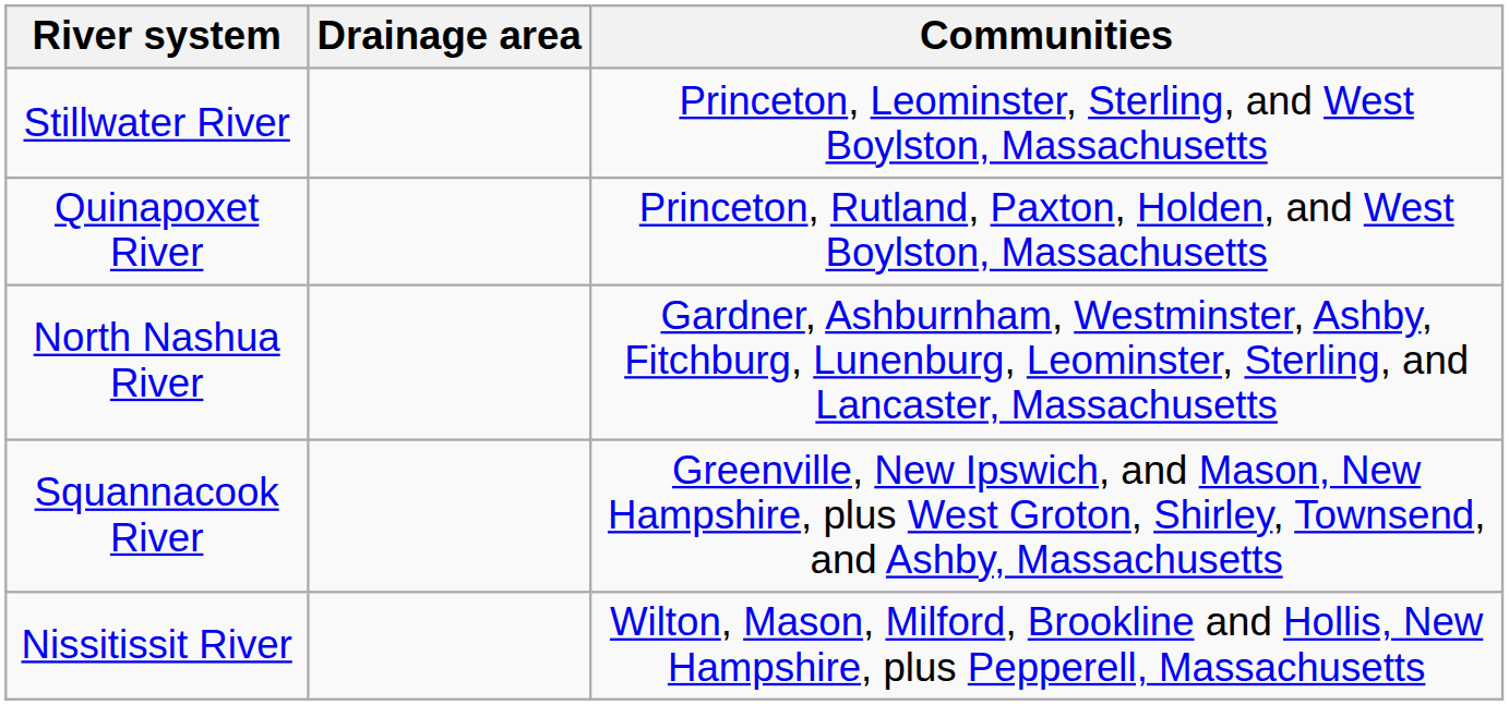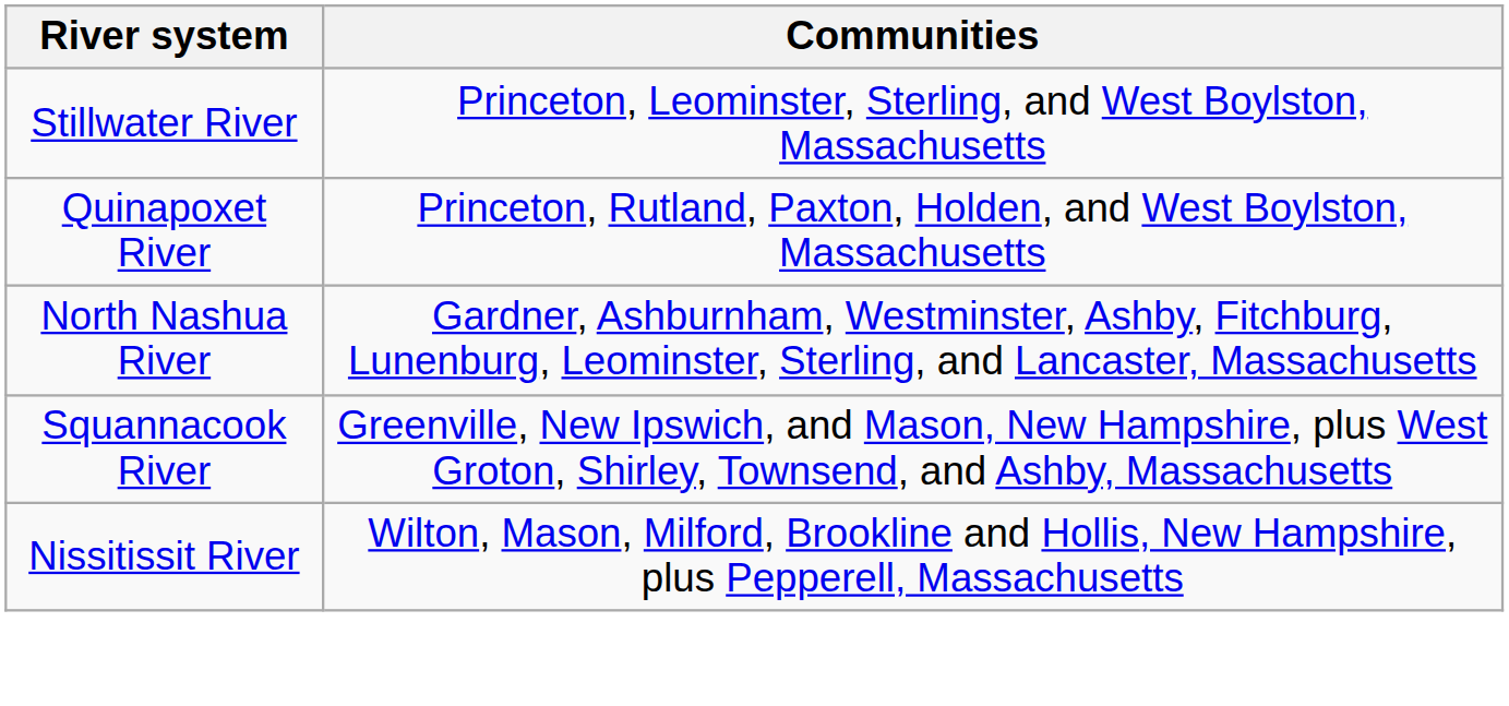- column: Drainage area
